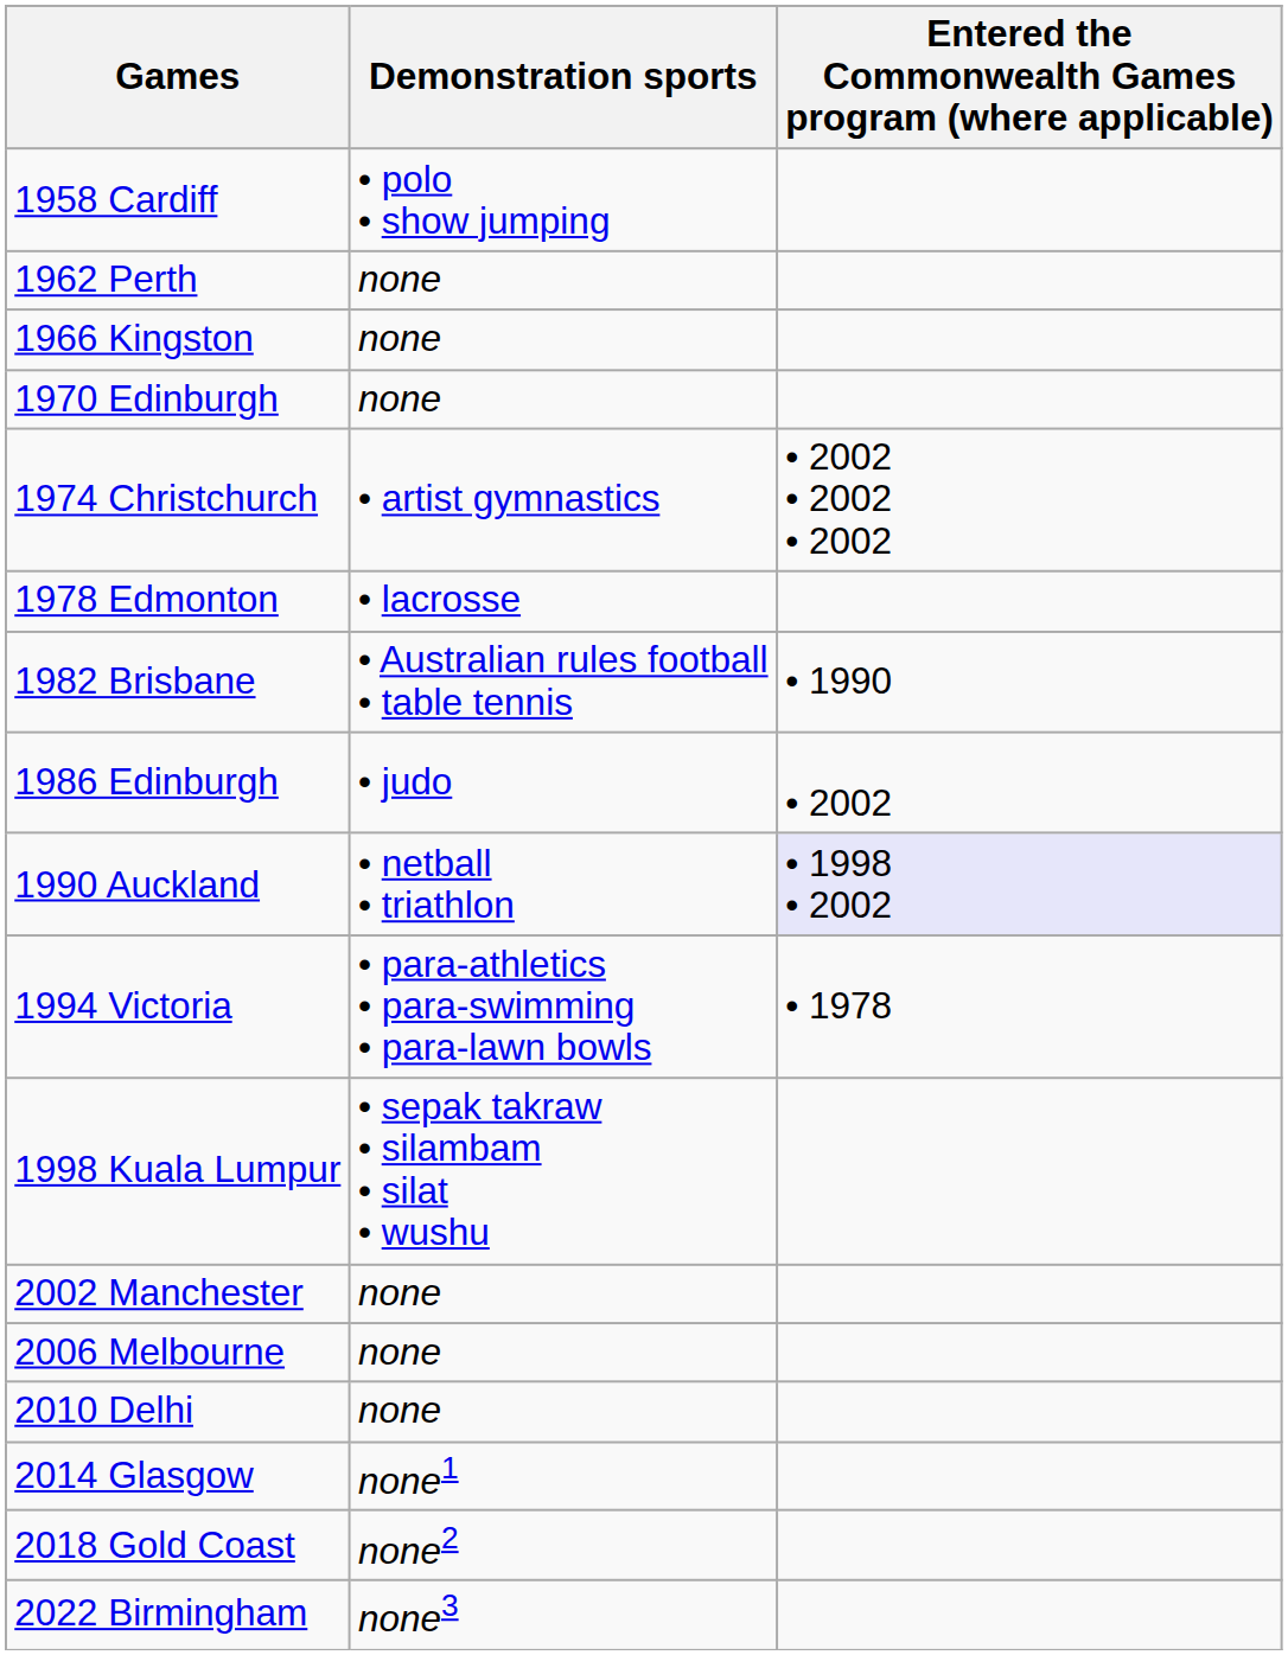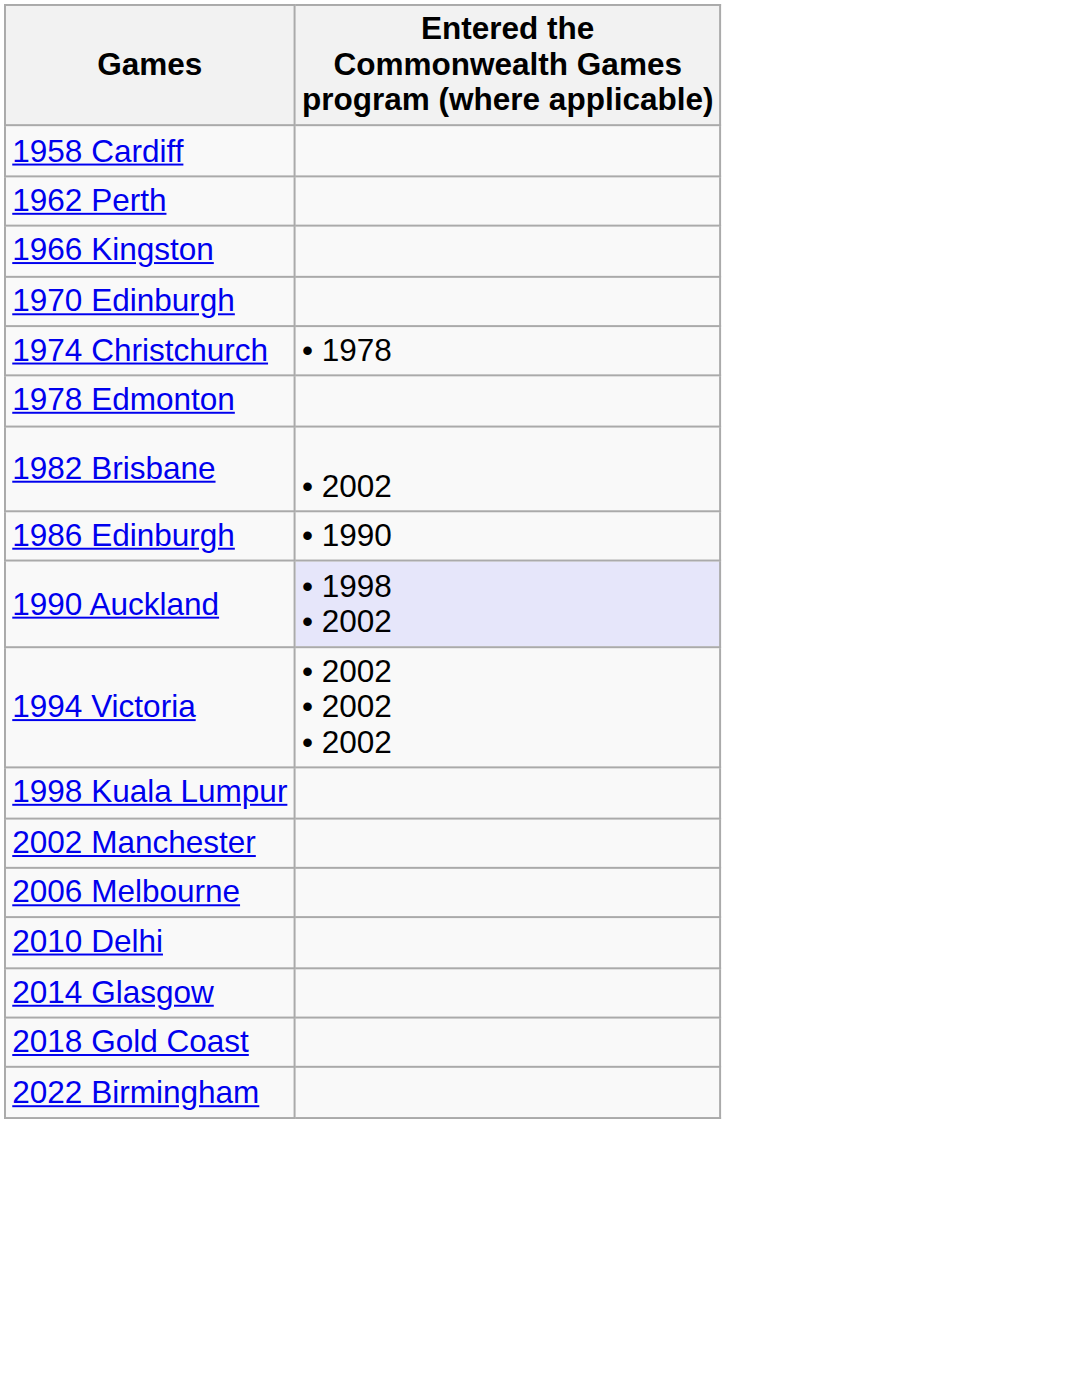- column: Demonstration sports | • polo • show jumping | none | none | none | • artist gymnastics | • lacrosse | • Australian rules football • table tennis | • judo | • netball • triathlon | • para-athletics • para-swimming • para-lawn bowls | • sepak takraw • silambam • silat • wushu | none | none | none | none1 | none2 | none3
1974 Christchurch | Entered the Commonwealth Games program (where applicable): • 2002 • 2002 • 2002 -> • 1978
1982 Brisbane | Entered the Commonwealth Games program (where applicable): • 1990 -> • 2002
1986 Edinburgh | Entered the Commonwealth Games program (where applicable): • 2002 -> • 1990
1994 Victoria | Entered the Commonwealth Games program (where applicable): • 1978 -> • 2002 • 2002 • 2002
